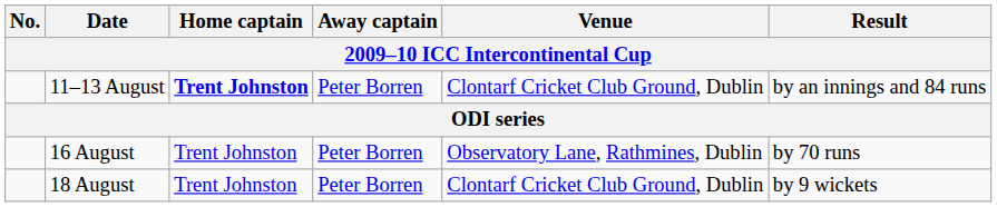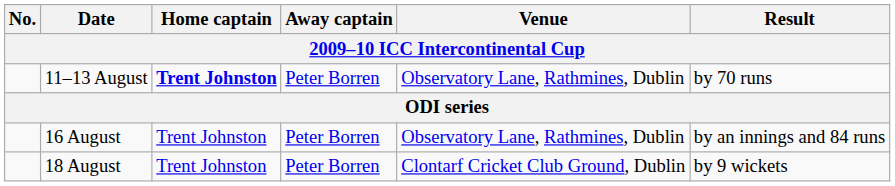11–13 August | Venue: Clontarf Cricket Club Ground, Dublin -> Observatory Lane, Rathmines, Dublin
11–13 August | Result: by an innings and 84 runs -> by 70 runs
16 August | Result: by 70 runs -> by an innings and 84 runs
